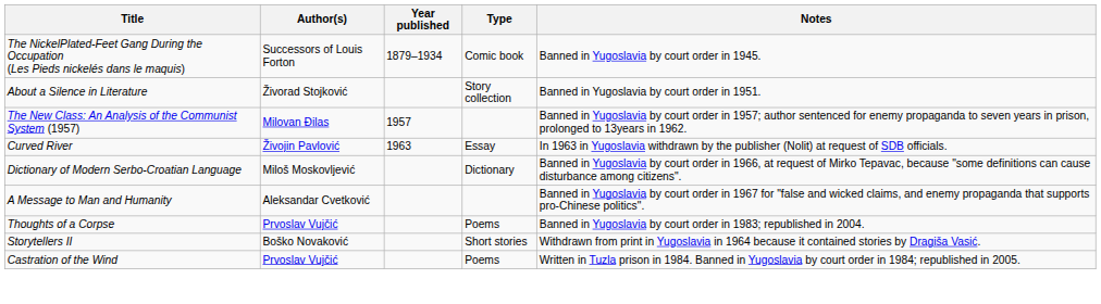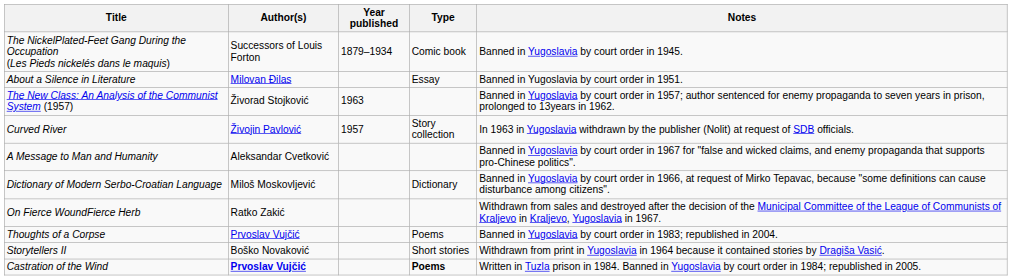About a Silence in Literature | Author(s): Živorad Stojković -> Milovan Đilas
About a Silence in Literature | Type: Story collection -> Essay
The New Class: An Analysis of the Communist System (1957) | Author(s): Milovan Đilas -> Živorad Stojković
The New Class: An Analysis of the Communist System (1957) | Year published: 1957 -> 1963
Curved River | Year published: 1963 -> 1957
Curved River | Type: Essay -> Story collection
rows swapped: Dictionary of Modern Serbo-Croatian Language <-> A Message to Man and Humanity
+ row: On Fierce WoundFierce Herb | Ratko Zakić | Withdrawn from sales and destroyed after the decision of the Municipal Committee of the League of Communists of Kraljevo in Kraljevo, Yugoslavia in 1967.
Castration of the Wind | Author(s): normal -> bold
Castration of the Wind | Type: normal -> bold
